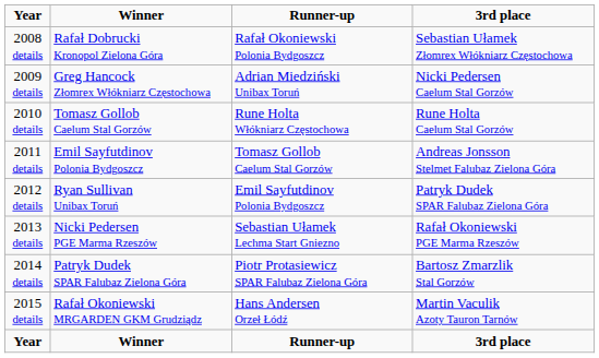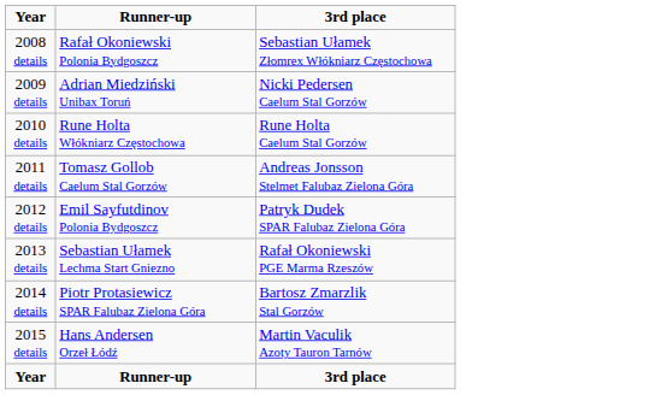- column: Winner | Rafał Dobrucki Kronopol Zielona Góra | Greg Hancock Złomrex Włókniarz Częstochowa | Tomasz Gollob Caelum Stal Gorzów | Emil Sayfutdinov Polonia Bydgoszcz | Ryan Sullivan Unibax Toruń | Nicki Pedersen PGE Marma Rzeszów | Patryk Dudek SPAR Falubaz Zielona Góra | Rafał Okoniewski MRGARDEN GKM Grudziądz | Winner
